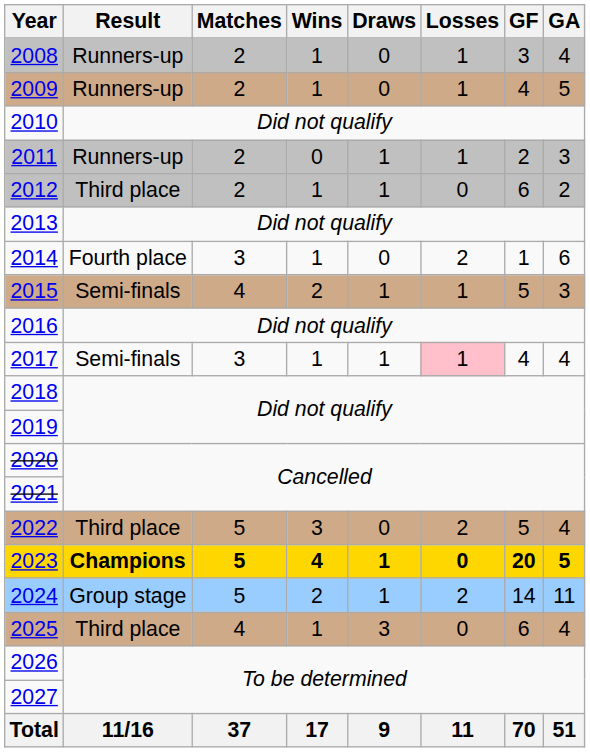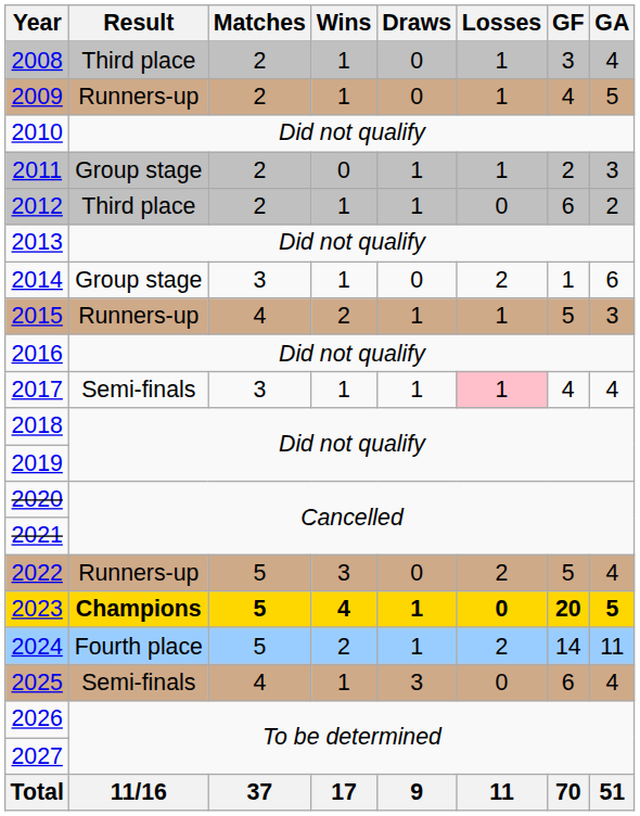2008 | Result: Runners-up -> Third place
2011 | Result: Runners-up -> Group stage
2014 | Result: Fourth place -> Group stage
2015 | Result: Semi-finals -> Runners-up
2022 | Result: Third place -> Runners-up
2024 | Result: Group stage -> Fourth place
2025 | Result: Third place -> Semi-finals
